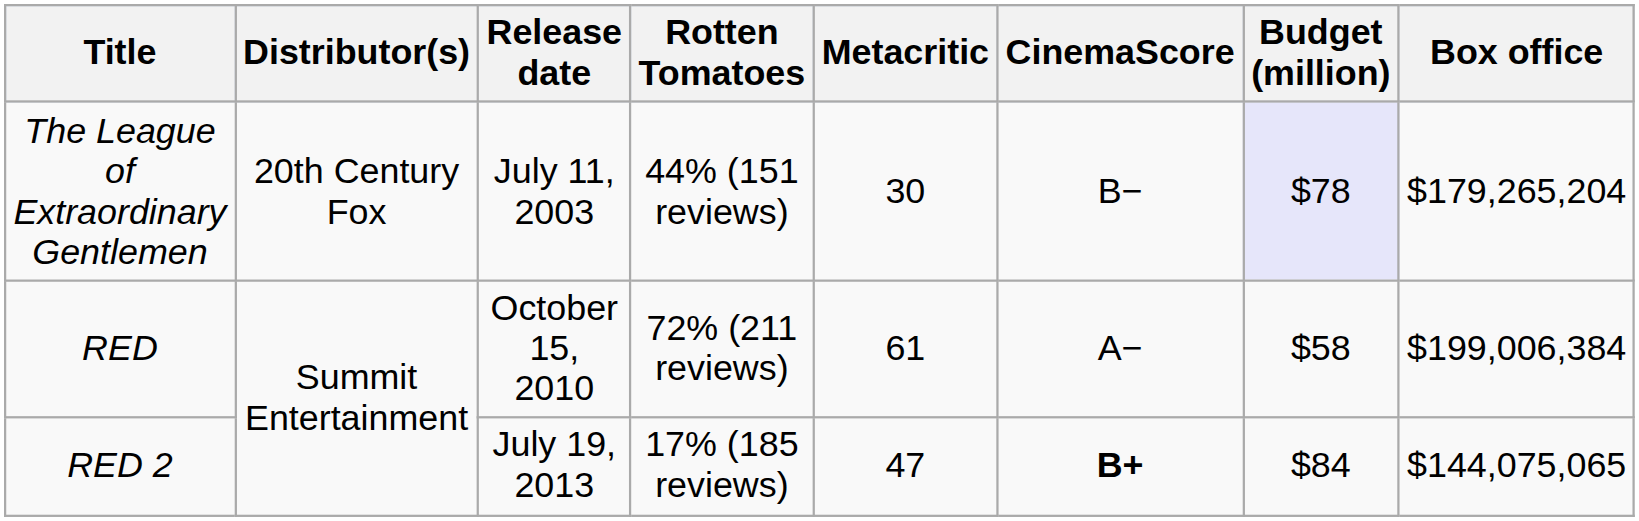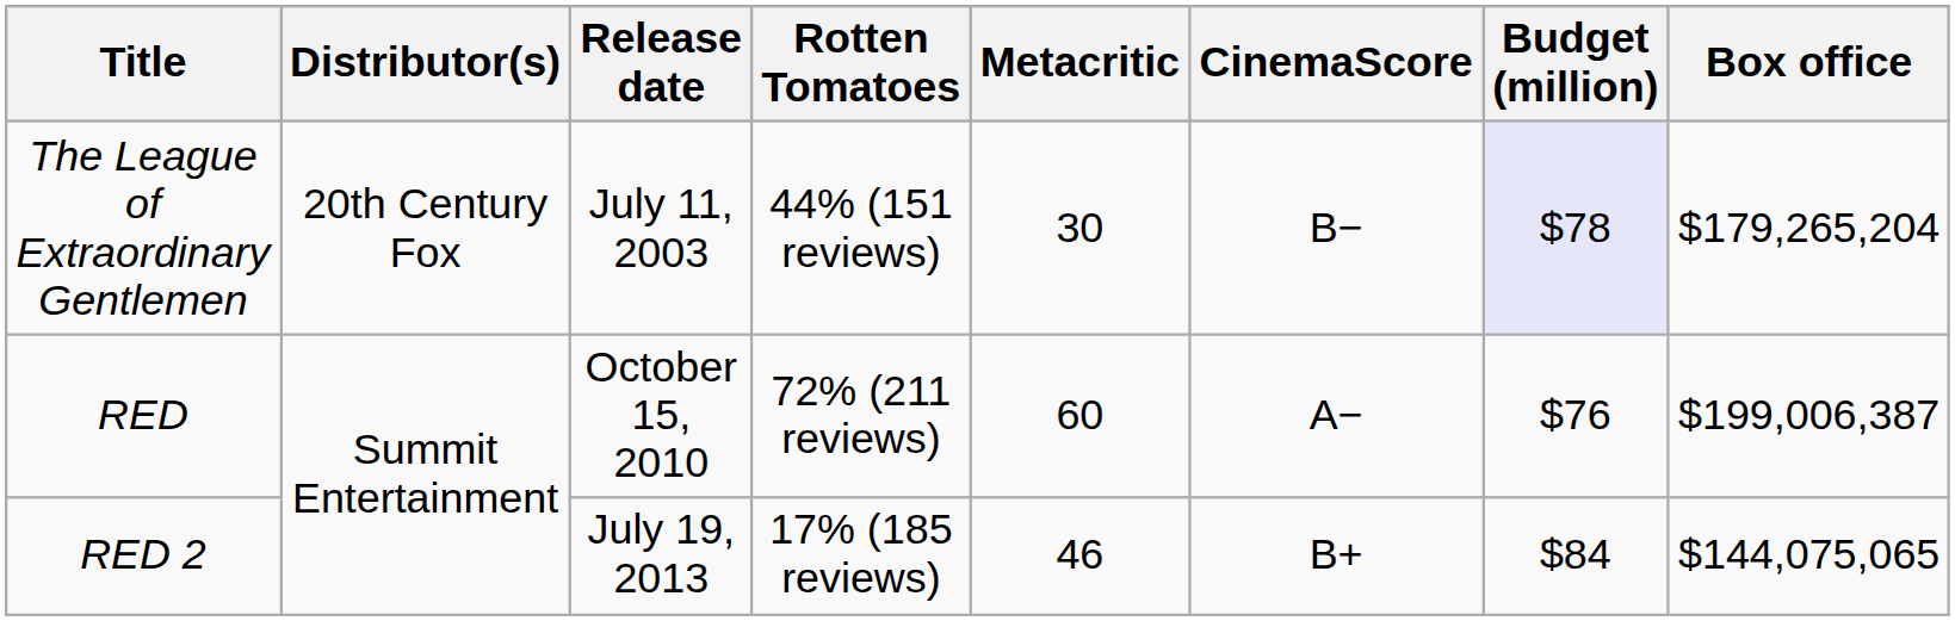RED | Metacritic: 61 -> 60
RED | Budget (million): $58 -> $76
RED | Box office: $199,006,384 -> $199,006,387
RED 2 | Metacritic: 47 -> 46
RED 2 | CinemaScore: bold -> normal
